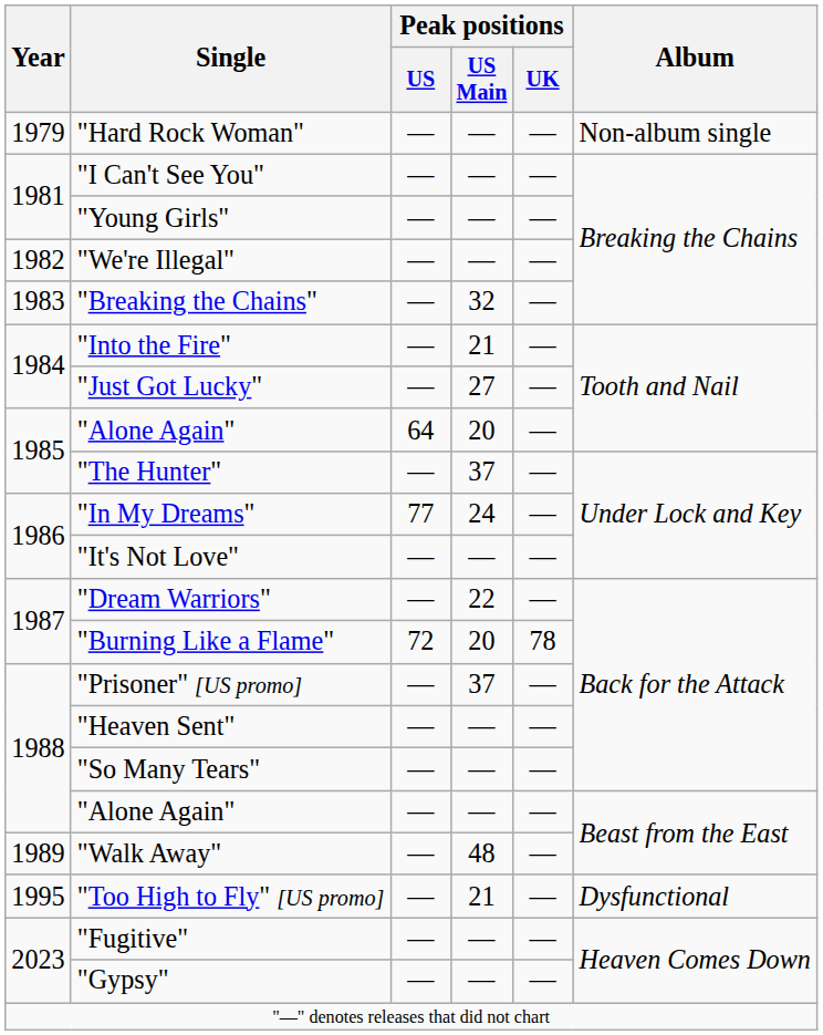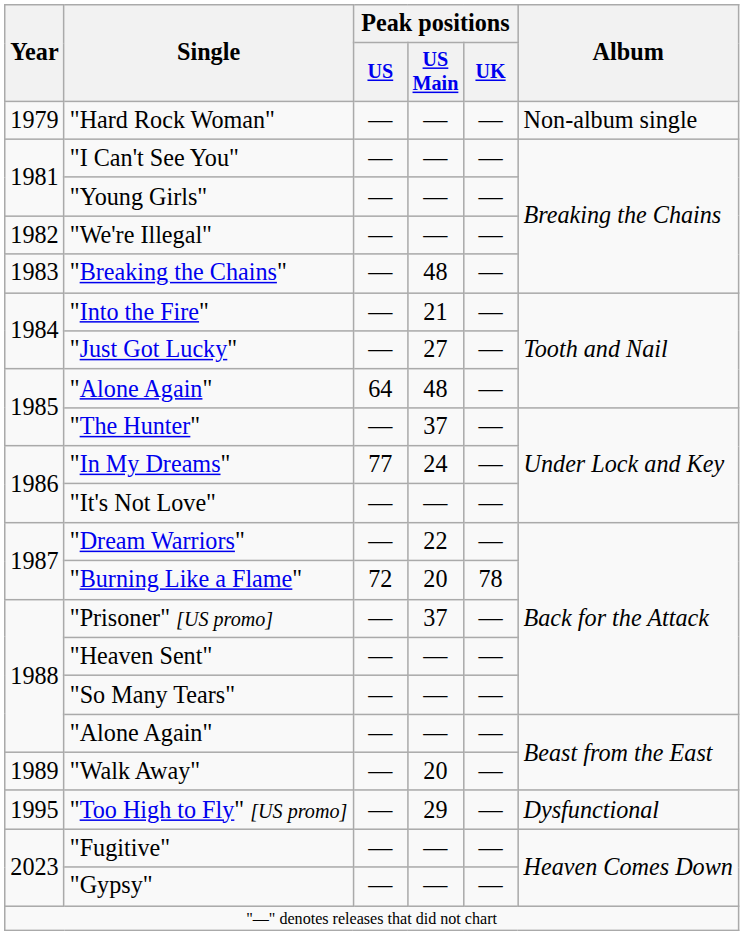"Breaking the Chains" | Peak positions / US Main: 32 -> 48
1985 / "Alone Again" | Peak positions / US Main: 20 -> 48
"Walk Away" | Peak positions / US Main: 48 -> 20
"Too High to Fly" [US promo] | Peak positions / US Main: 21 -> 29
